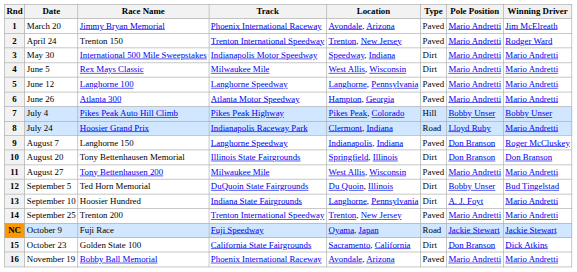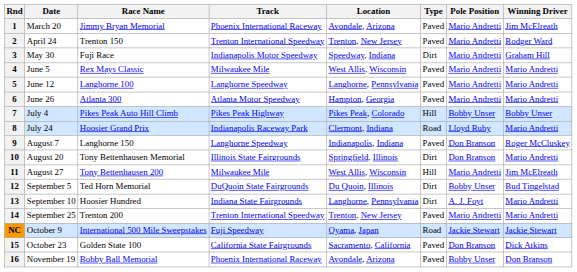3 | Race Name: International 500 Mile Sweepstakes -> Fuji Race
3 | Winning Driver: Mario Andretti -> Graham Hill
4 | Type: Dirt -> Paved
10 | Winning Driver: Don Branson -> Mario Andretti
11 | Type: Paved -> Hill
11 | Winning Driver: Mario Andretti -> Jim McElreath
NC | Race Name: Fuji Race -> International 500 Mile Sweepstakes
15 | Type: Dirt -> Paved
16 | Pole Position: Mario Andretti -> Bobby Unser
16 | Winning Driver: Mario Andretti -> Don Branson
